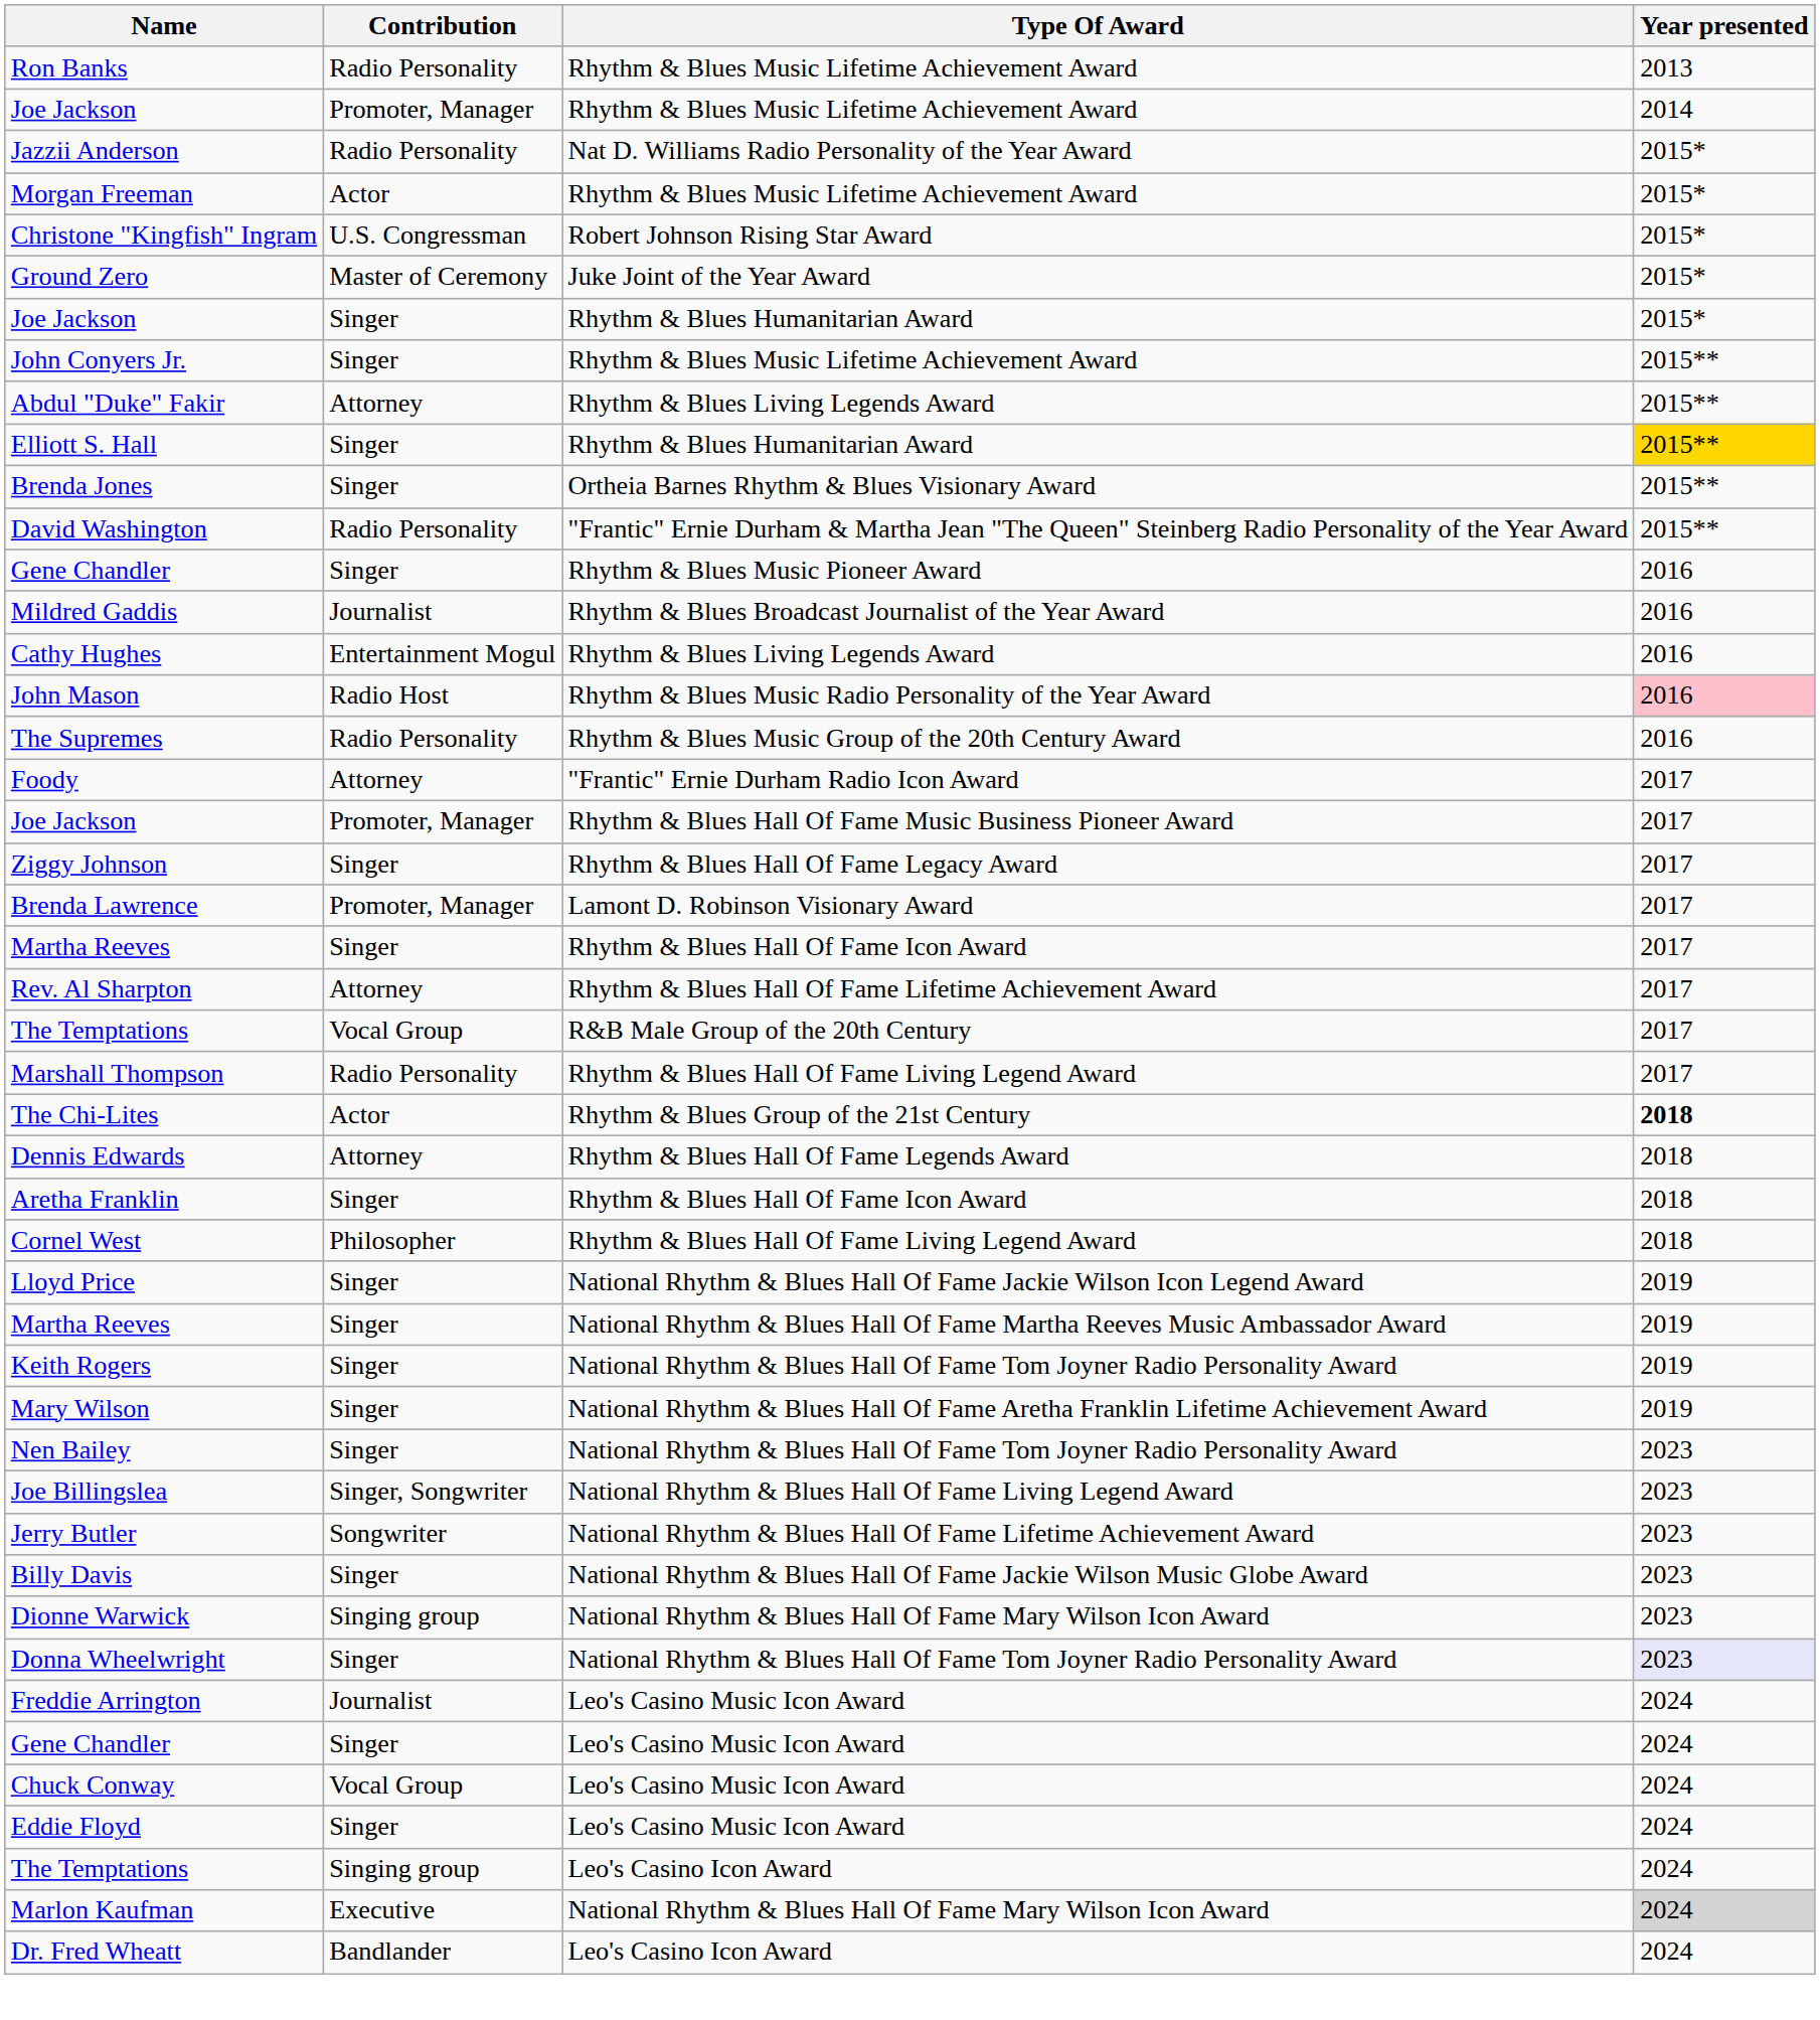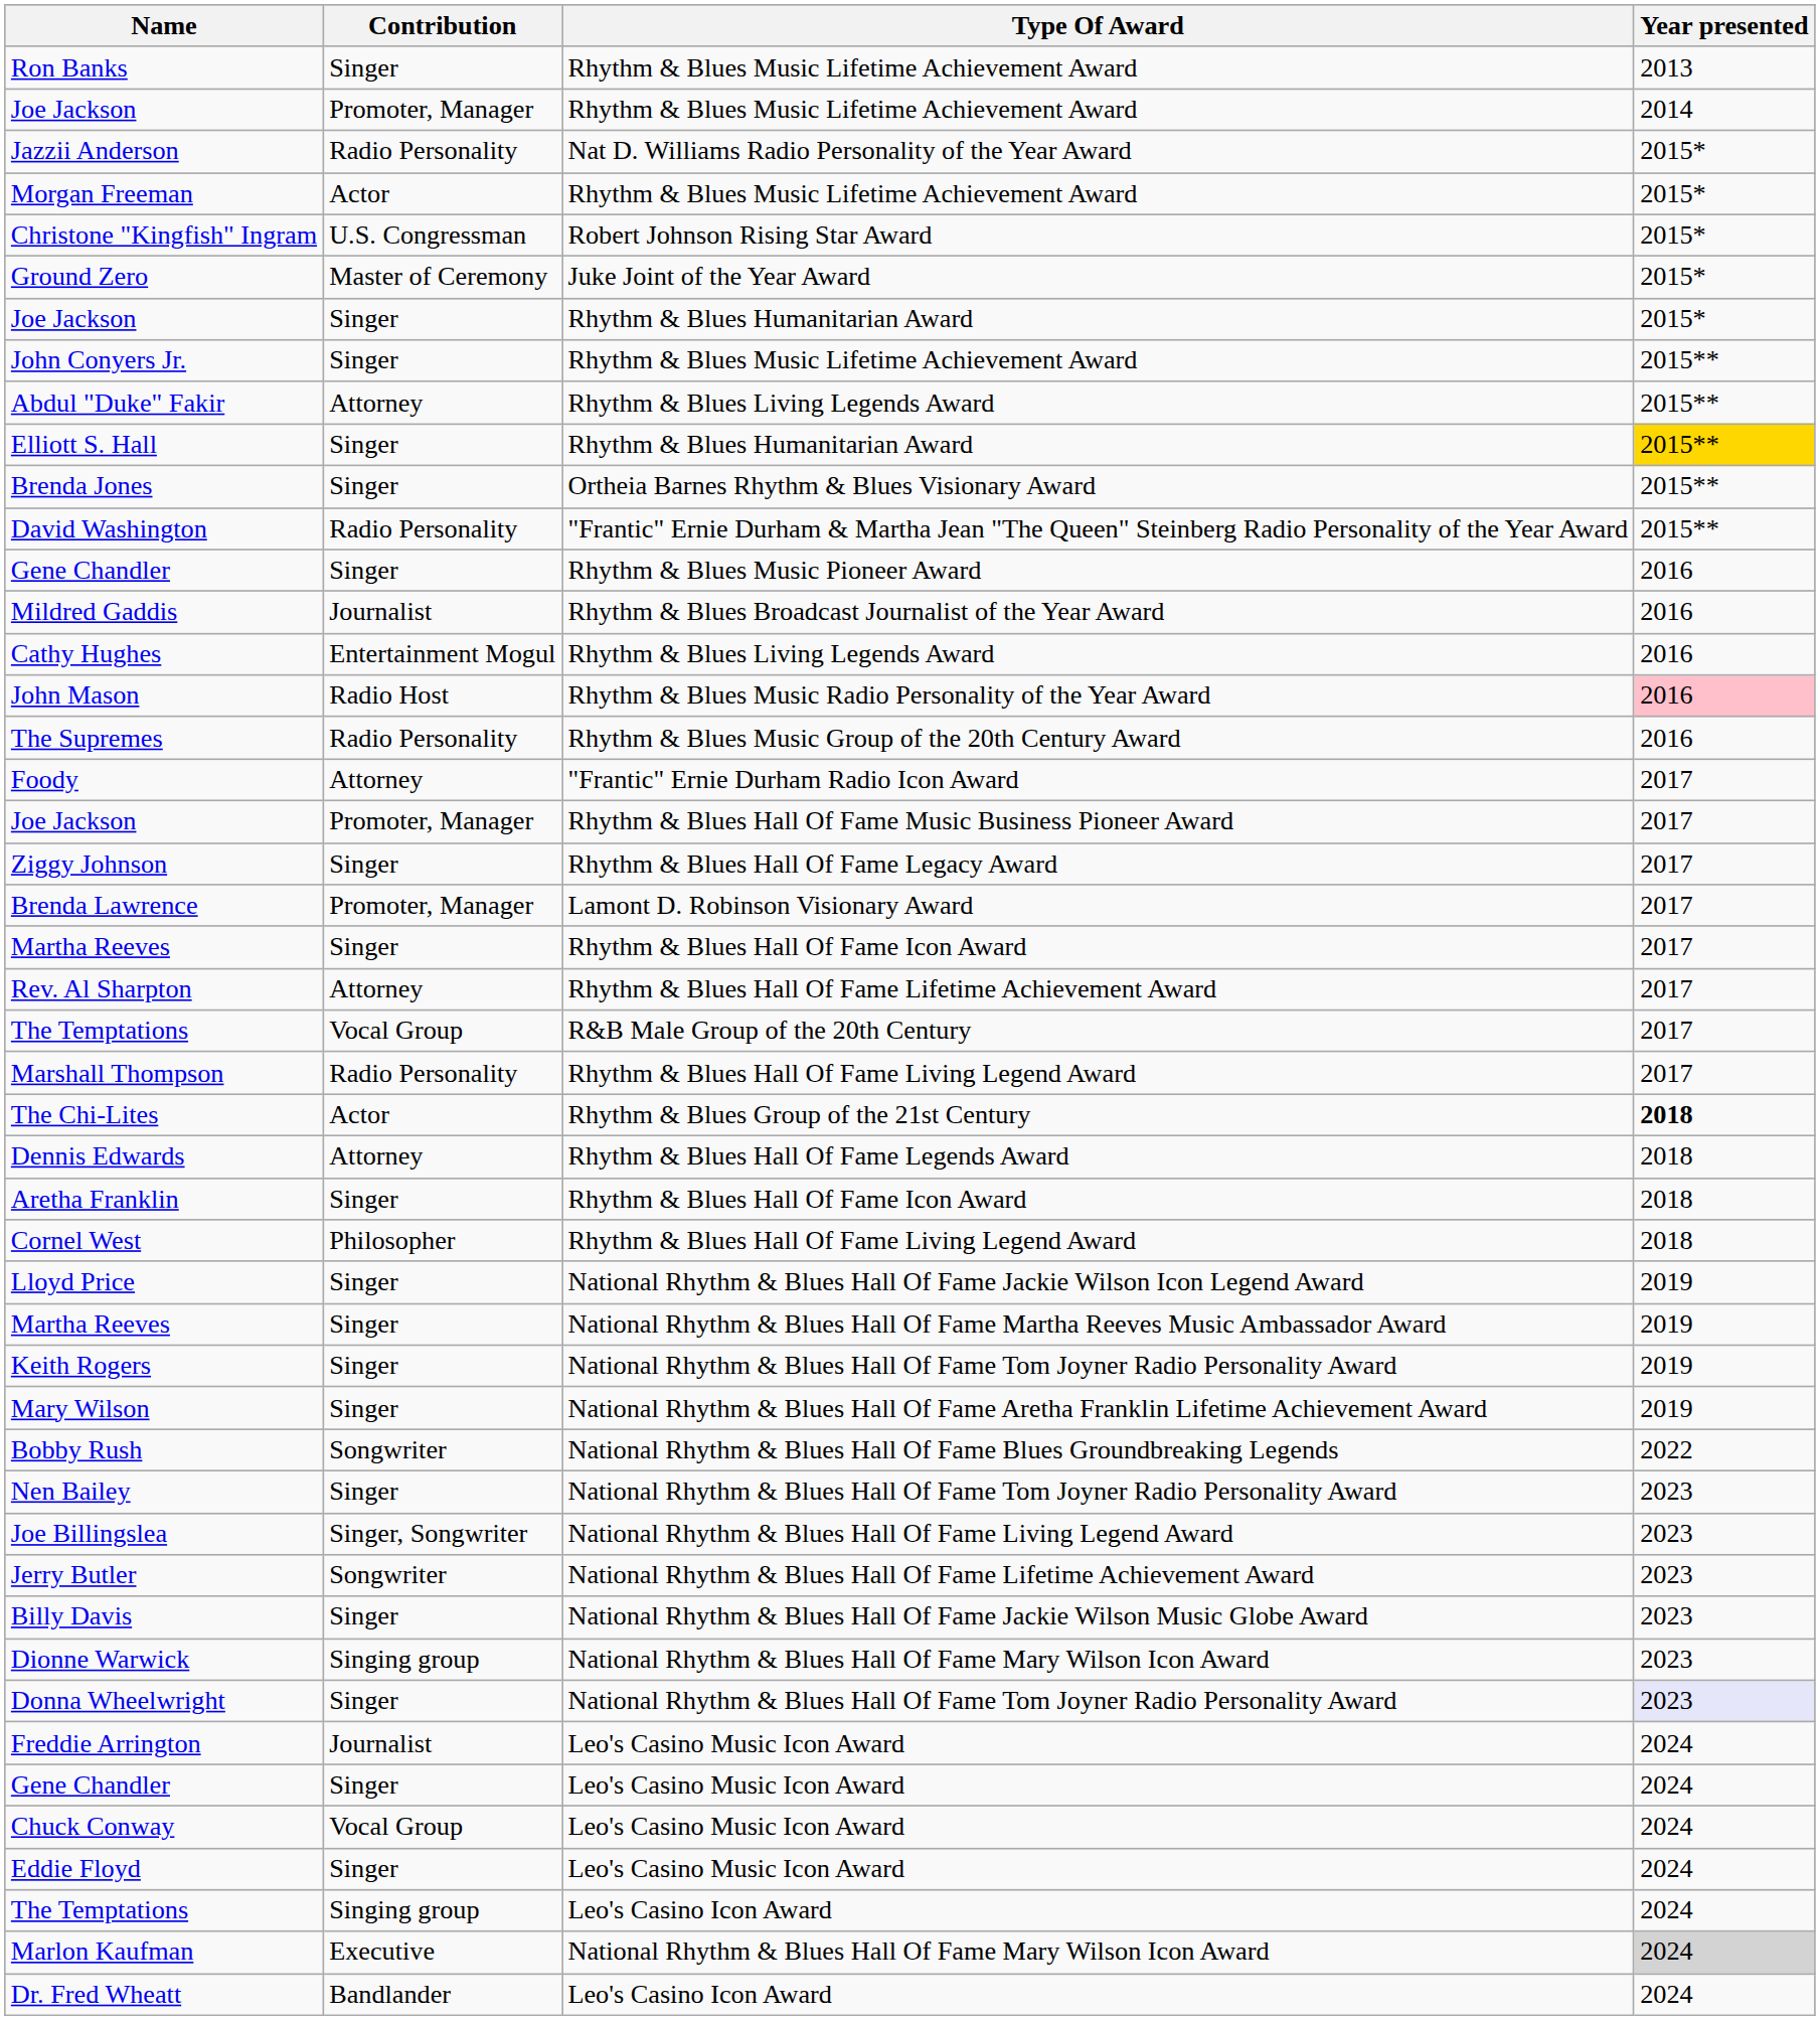Ron Banks | Contribution: Radio Personality -> Singer
+ row: Bobby Rush | Songwriter | National Rhythm & Blues Hall Of Fame Blues Groundbreaking Legends | 2022
